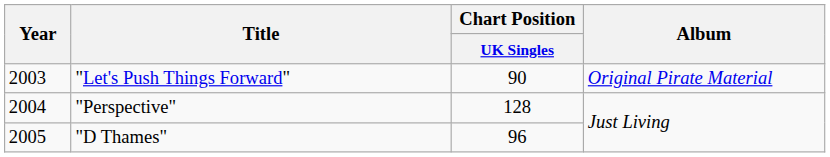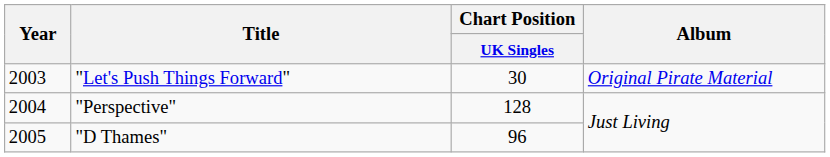"Let's Push Things Forward" | Chart Position / UK Singles: 90 -> 30
